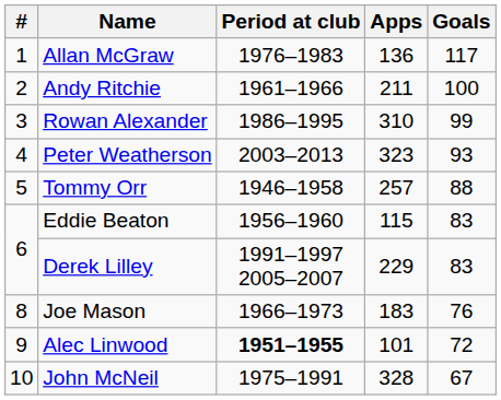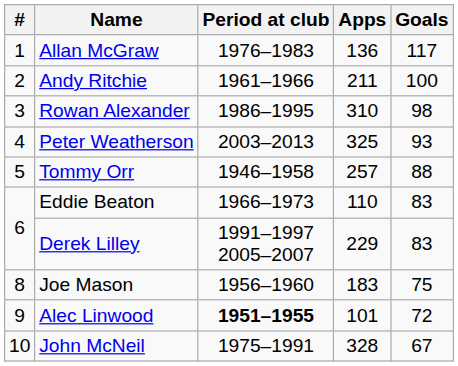Rowan Alexander | Goals: 99 -> 98
Peter Weatherson | Apps: 323 -> 325
Eddie Beaton | Period at club: 1956–1960 -> 1966–1973
Eddie Beaton | Apps: 115 -> 110
Joe Mason | Period at club: 1966–1973 -> 1956–1960
Joe Mason | Goals: 76 -> 75
